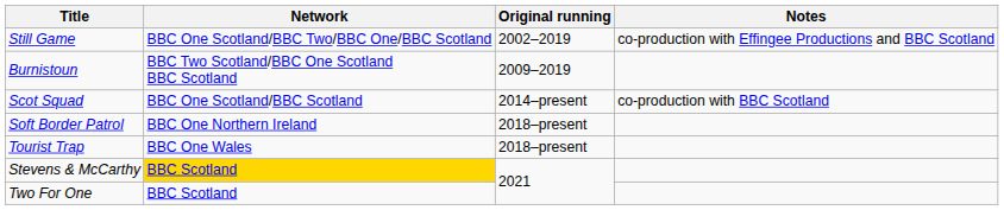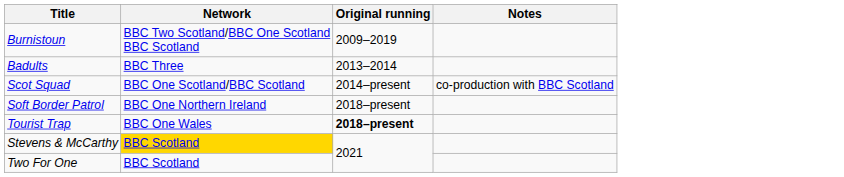- row: Still Game | BBC One Scotland/BBC Two/BBC One/BBC Scotland | 2002–2019 | co-production with Effingee Productions and BBC Scotland
+ row: Badults | BBC Three | 2013–2014
Tourist Trap | Original running: normal -> bold
